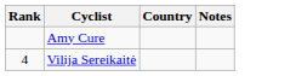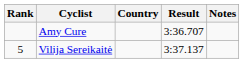+ column: Result | 3:36.707 | 3:37.137
Vilija Sereikaitė | Rank: 4 -> 5
